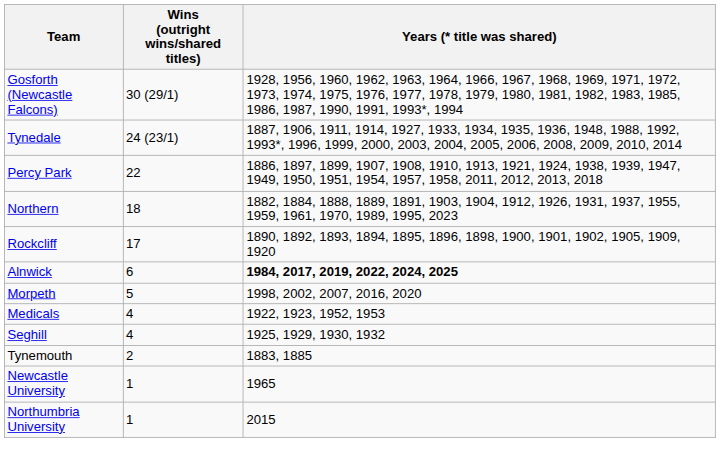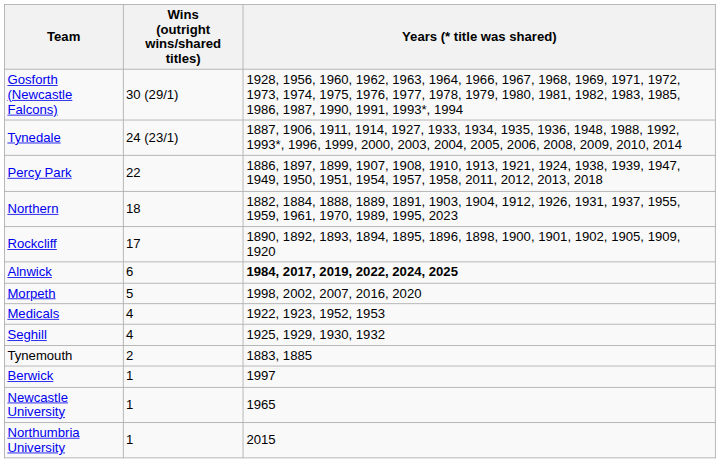+ row: Berwick | 1 | 1997
